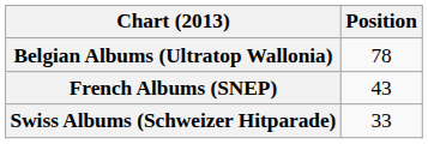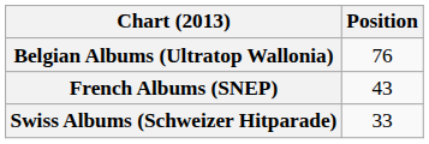Belgian Albums (Ultratop Wallonia) | Position: 78 -> 76
